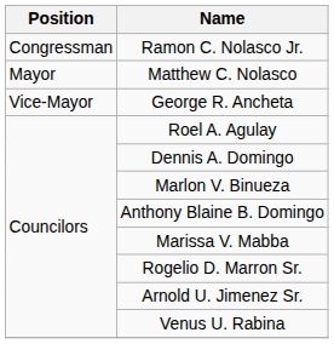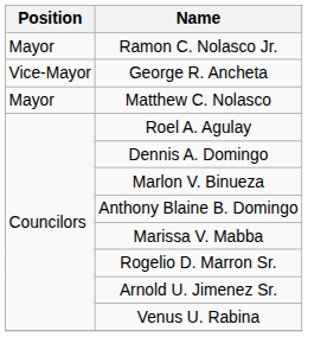Ramon C. Nolasco Jr. | Position: Congressman -> Mayor
rows swapped: Matthew C. Nolasco <-> George R. Ancheta
